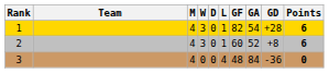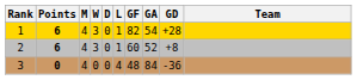columns swapped: Team <-> Points
